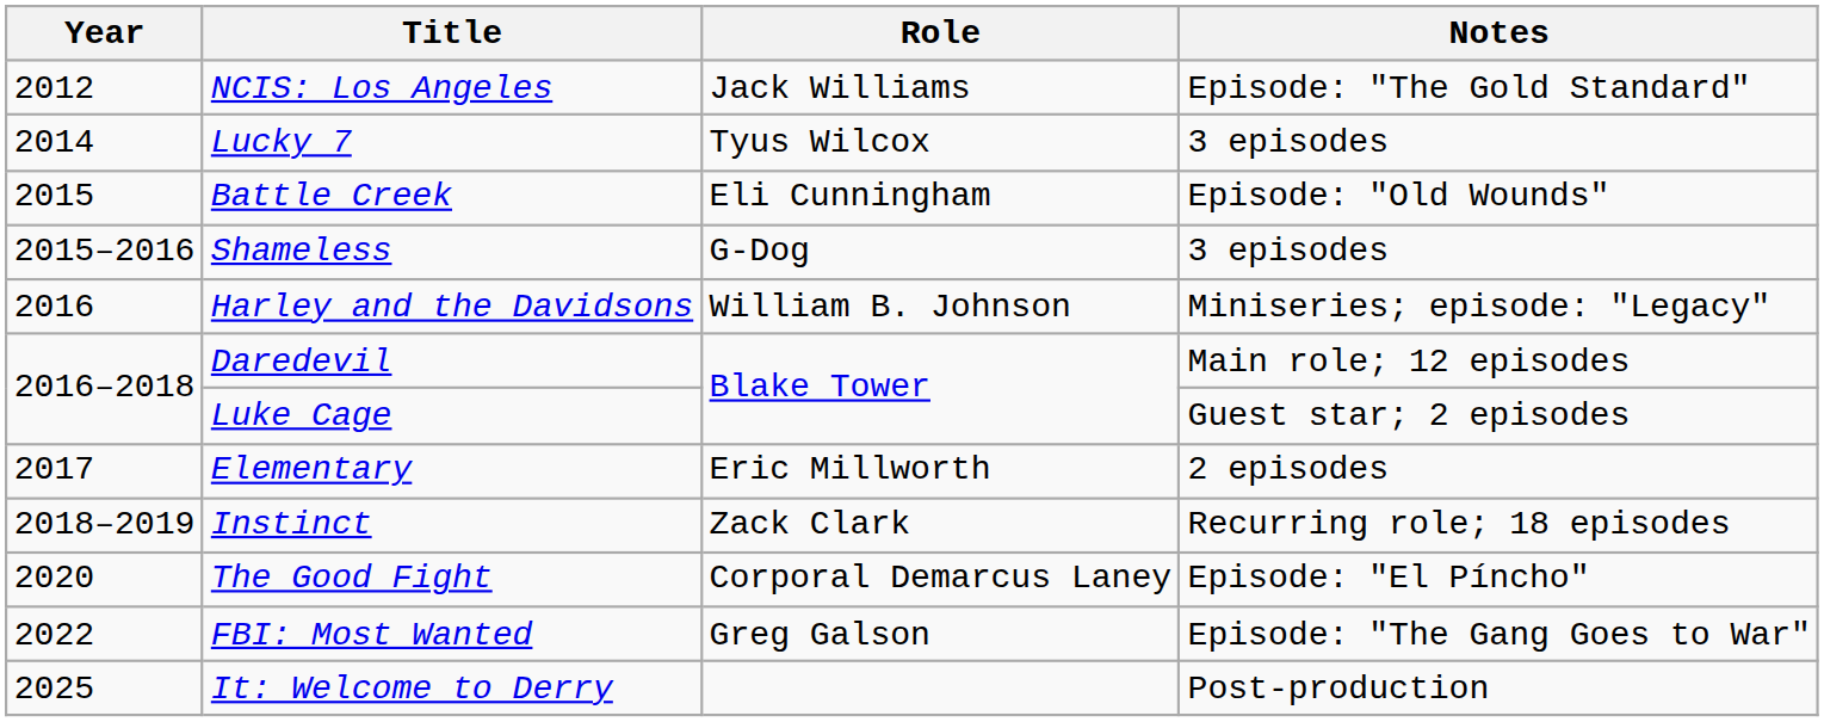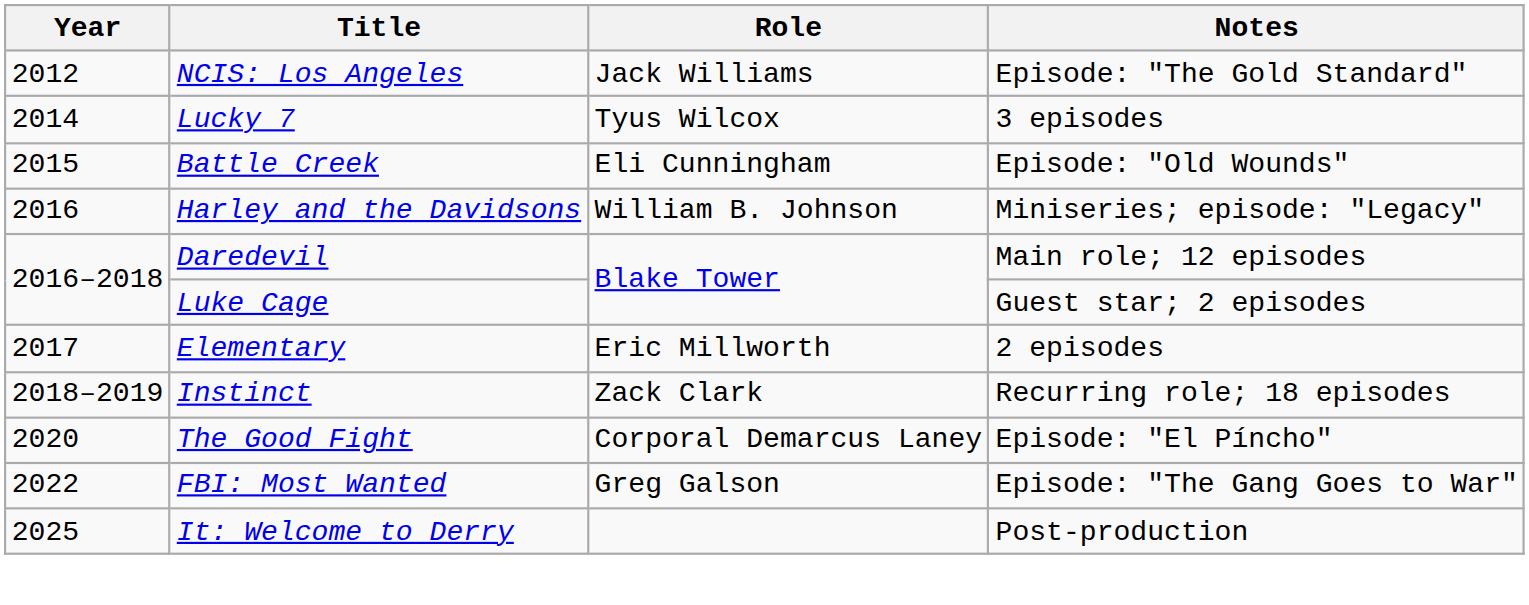- row: 2015–2016 | Shameless | G-Dog | 3 episodes
